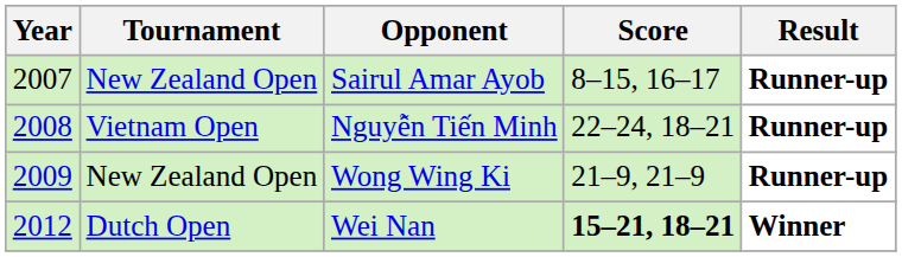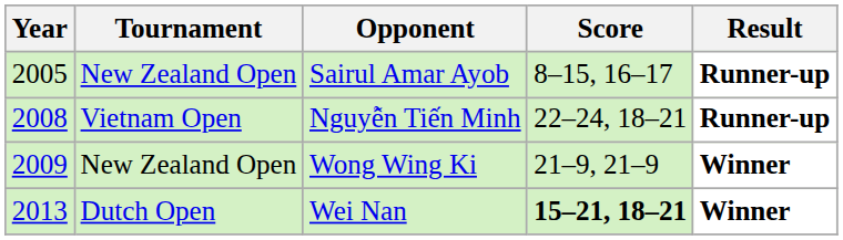Sairul Amar Ayob | Year: 2007 -> 2005
Wong Wing Ki | Result: Runner-up -> Winner
Wei Nan | Year: 2012 -> 2013
